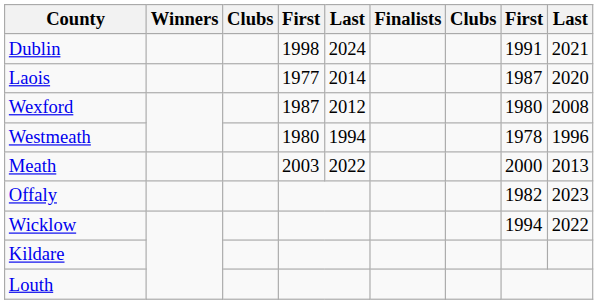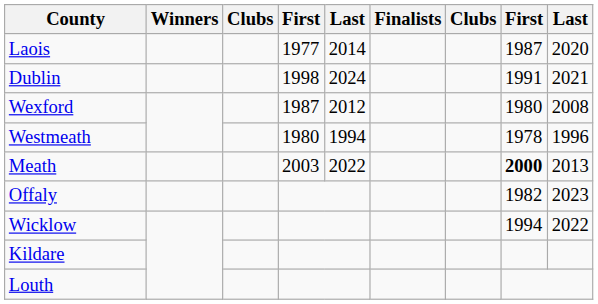rows swapped: Dublin <-> Laois
Meath | column 8: normal -> bold
